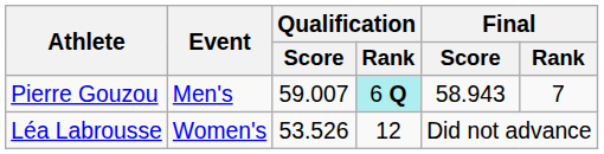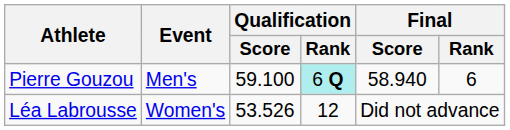Pierre Gouzou | Qualification / Score: 59.007 -> 59.100
Pierre Gouzou | Final / Score: 58.943 -> 58.940
Pierre Gouzou | Final / Rank: 7 -> 6
